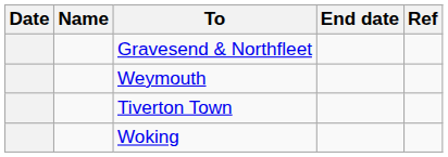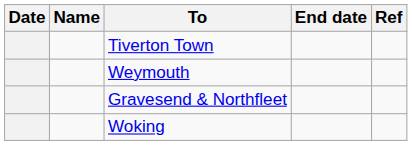rows swapped: Tiverton Town <-> Gravesend & Northfleet
